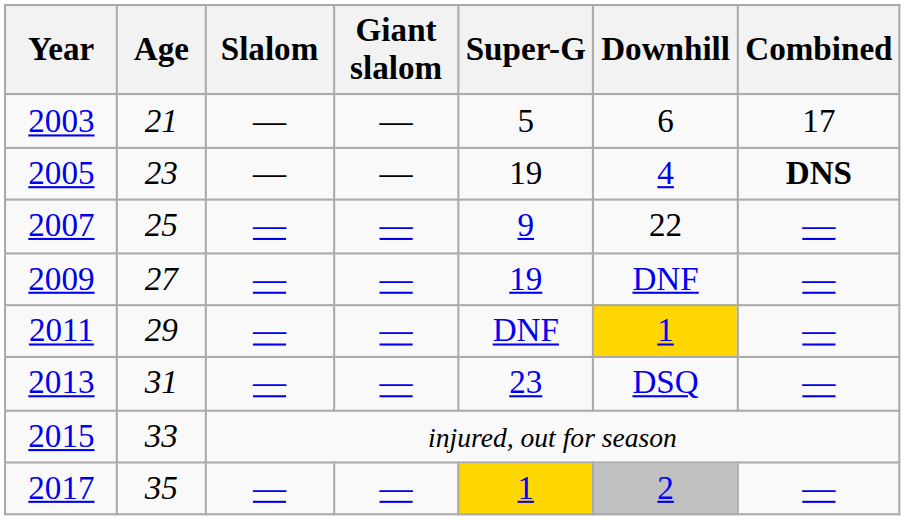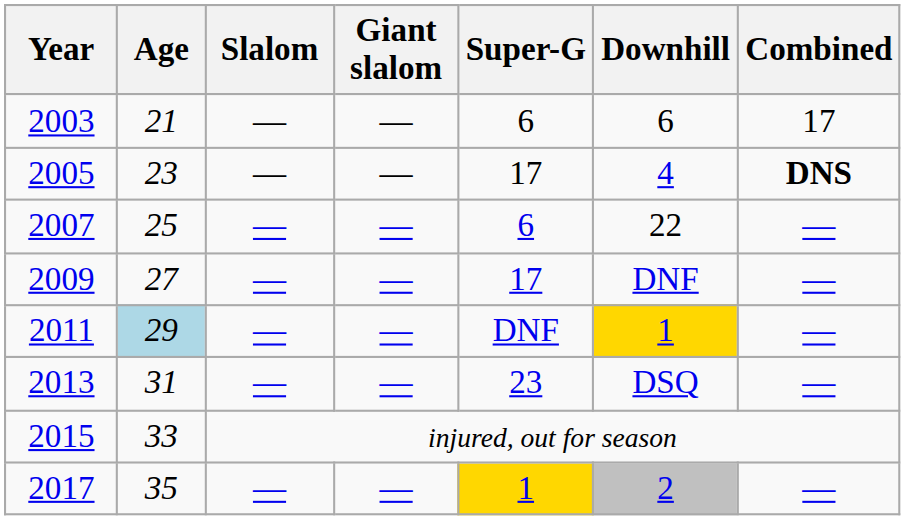2003 | Super-G: 5 -> 6
2005 | Super-G: 19 -> 17
2007 | Super-G: 9 -> 6
2009 | Super-G: 19 -> 17
2011 | Age: no background -> lightblue background
